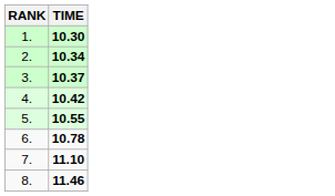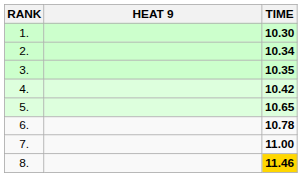+ column: HEAT 9
3. | TIME: 10.37 -> 10.35
5. | TIME: 10.55 -> 10.65
7. | TIME: 11.10 -> 11.00
8. | TIME: no background -> gold background
